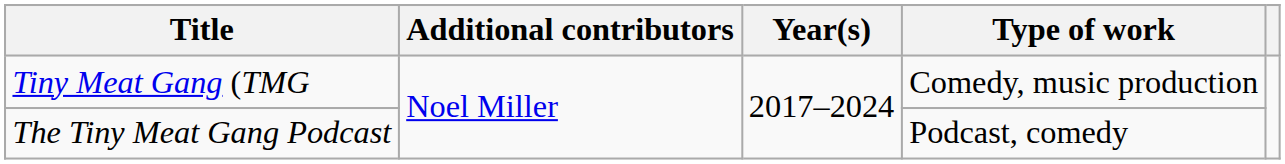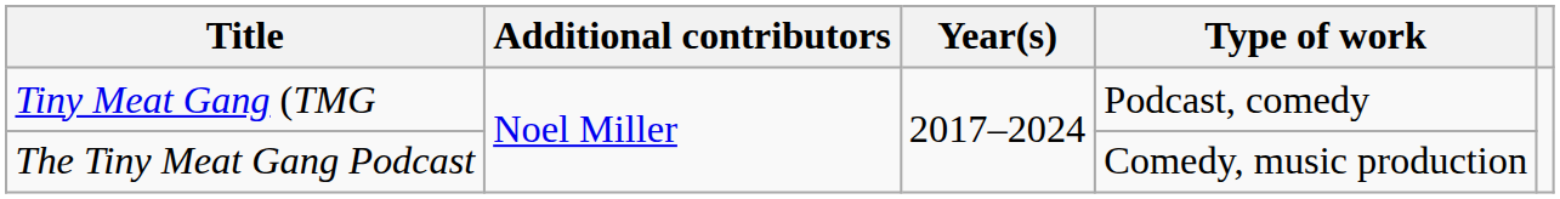Tiny Meat Gang (TMG | Type of work: Comedy, music production -> Podcast, comedy
The Tiny Meat Gang Podcast | Type of work: Podcast, comedy -> Comedy, music production
